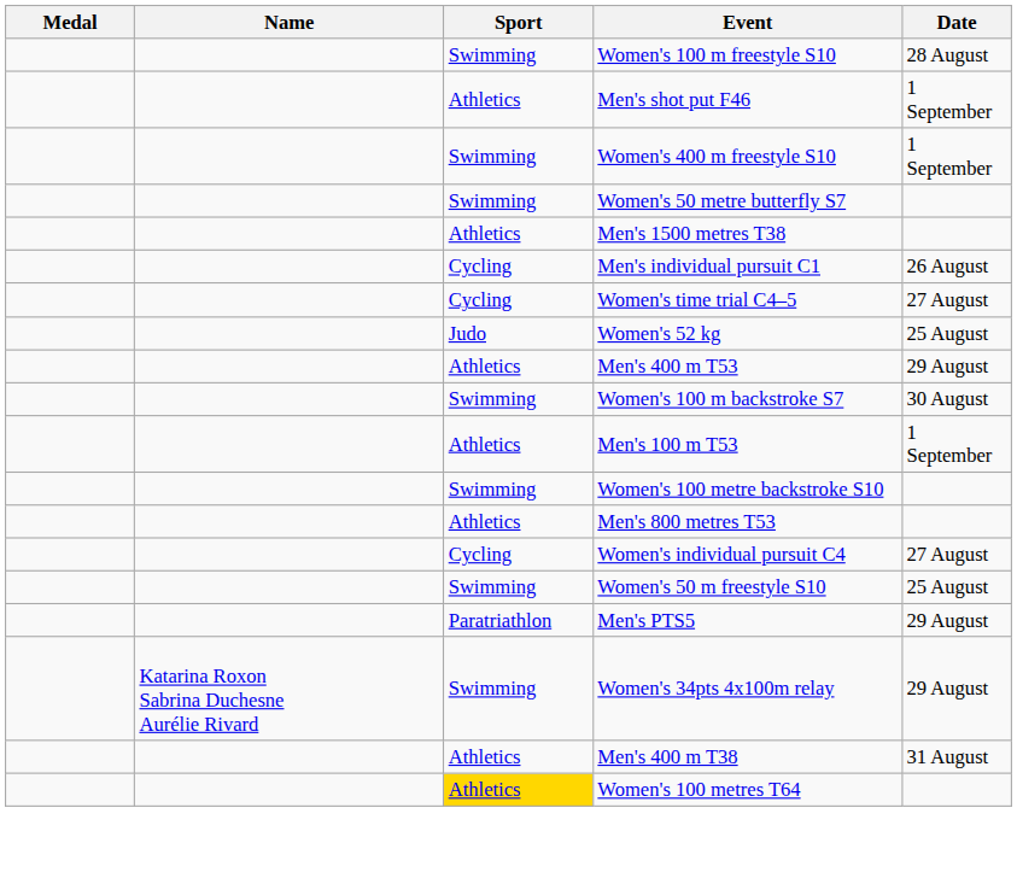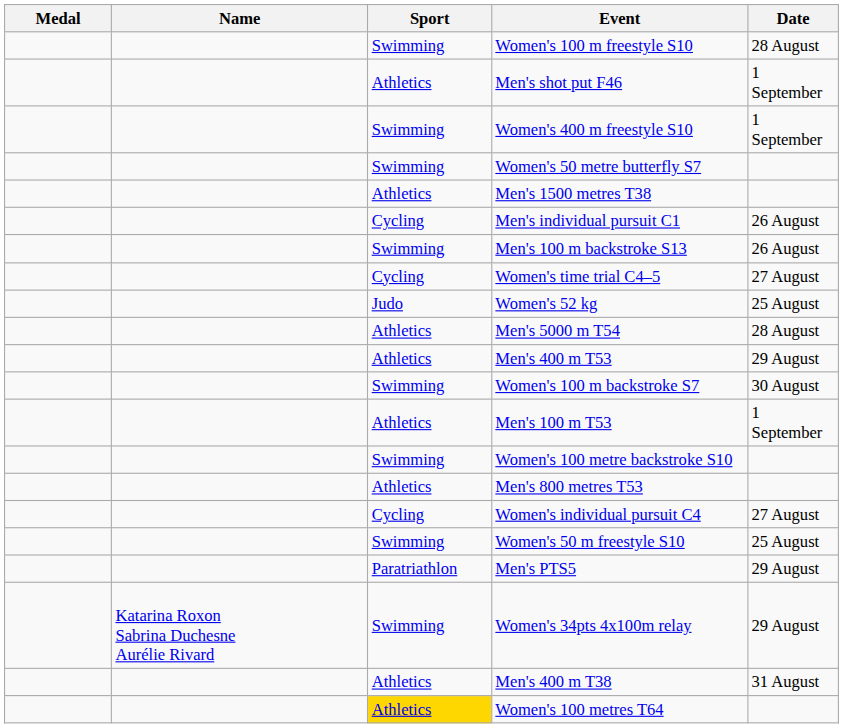+ row: Swimming | Men's 100 m backstroke S13 | 26 August
+ row: Athletics | Men's 5000 m T54 | 28 August
